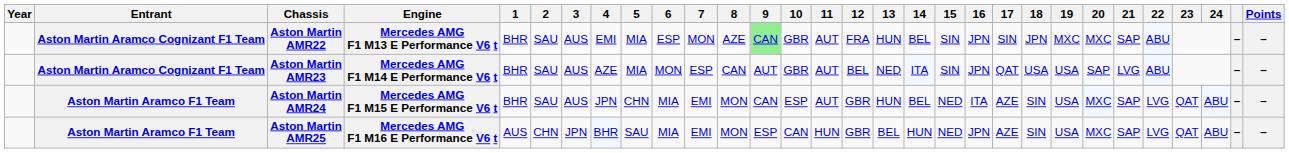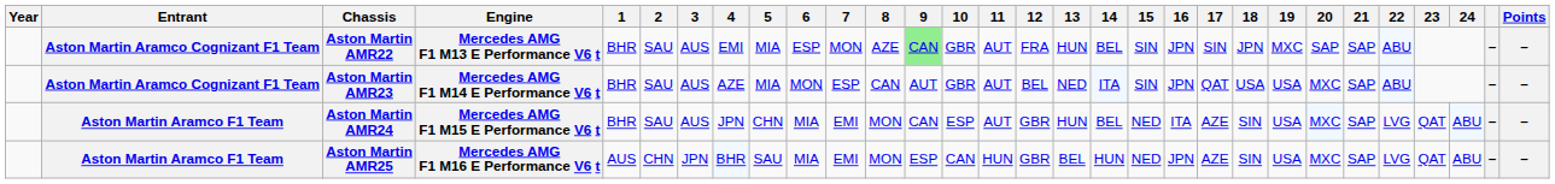Aston Martin AMR22 | 20: MXC -> SAP
Aston Martin AMR23 | 20: SAP -> MXC
Aston Martin AMR23 | 21: LVG -> SAP
